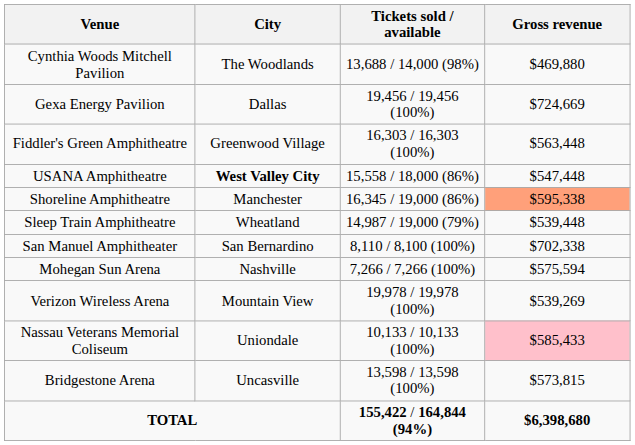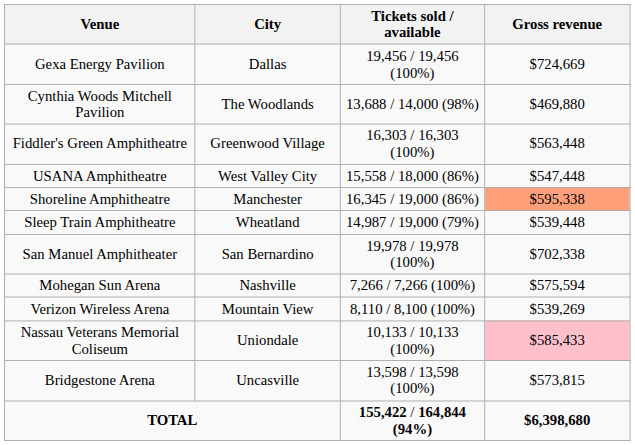rows swapped: Gexa Energy Pavilion <-> Cynthia Woods Mitchell Pavilion
USANA Amphitheatre | City: bold -> normal
San Manuel Amphitheater | Tickets sold / available: 8,110 / 8,100 (100%) -> 19,978 / 19,978 (100%)
Verizon Wireless Arena | Tickets sold / available: 19,978 / 19,978 (100%) -> 8,110 / 8,100 (100%)
